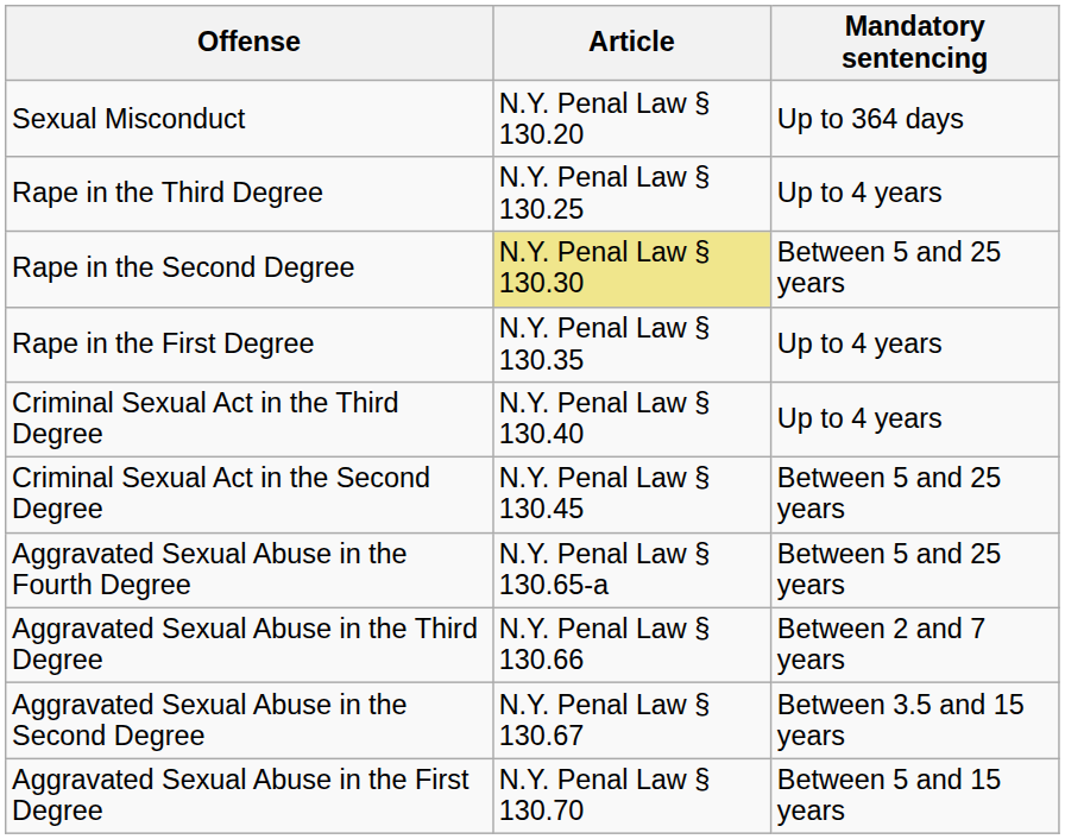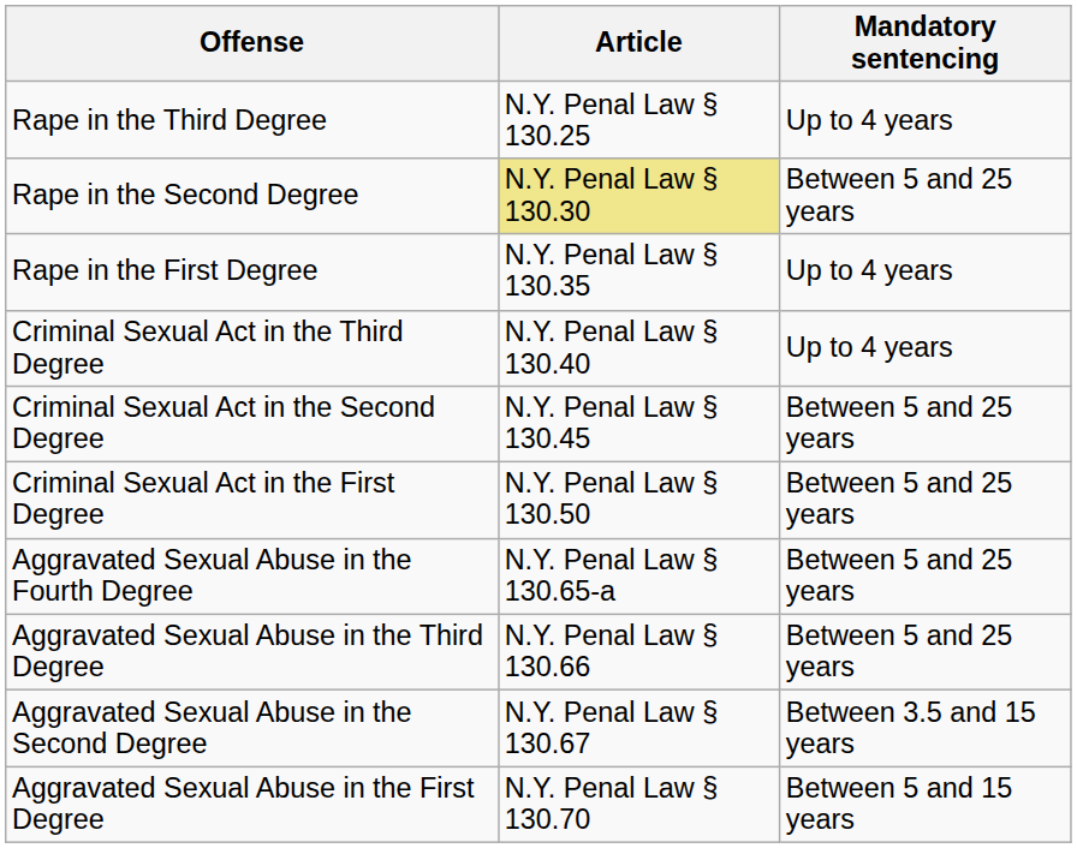- row: Sexual Misconduct | N.Y. Penal Law § 130.20 | Up to 364 days
+ row: Criminal Sexual Act in the First Degree | N.Y. Penal Law § 130.50 | Between 5 and 25 years
Aggravated Sexual Abuse in the Third Degree | Mandatory sentencing: Between 2 and 7 years -> Between 5 and 25 years
